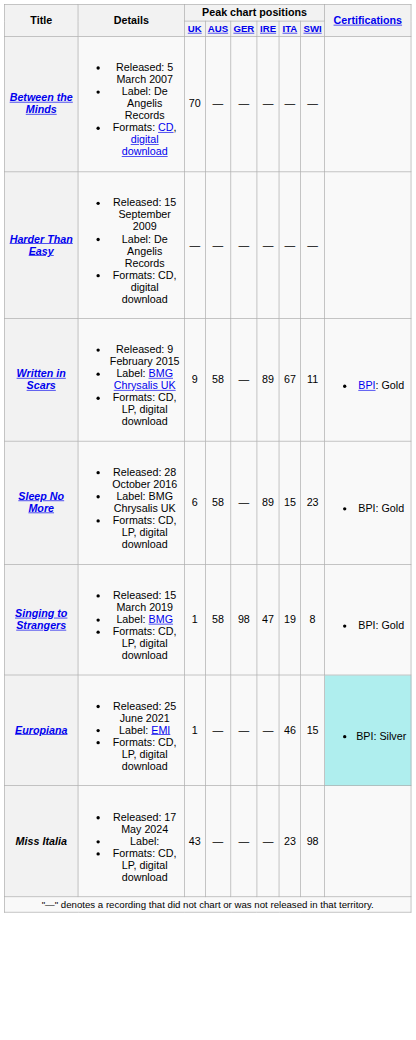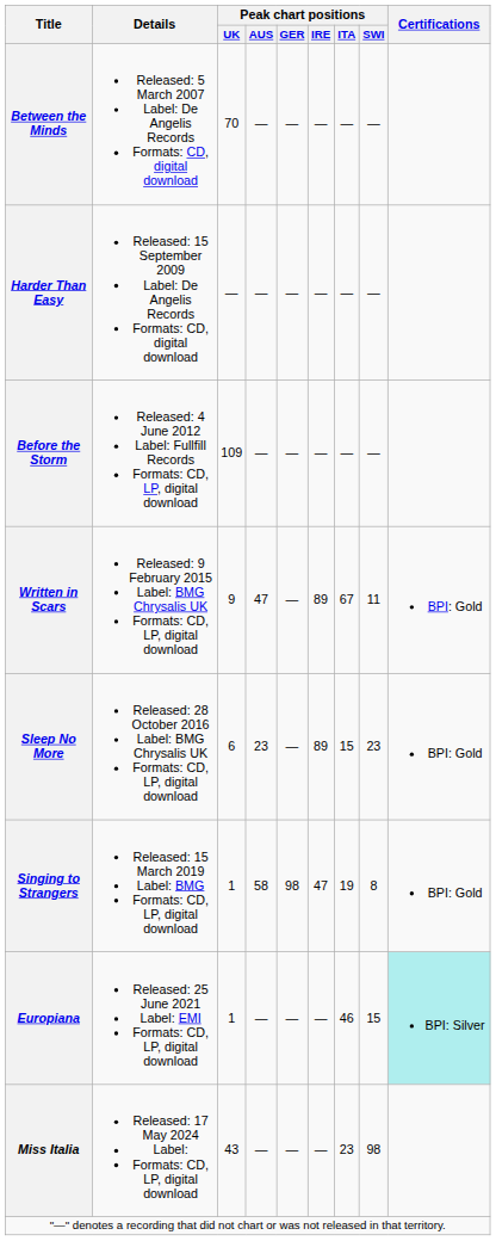+ row: Before the Storm | Released: 4 June 2012 Label: Fullfill Records Formats: CD, LP, digital download | 109 | — | — | — | — | —
Written in Scars | Peak chart positions / AUS: 58 -> 47
Sleep No More | Peak chart positions / AUS: 58 -> 23
